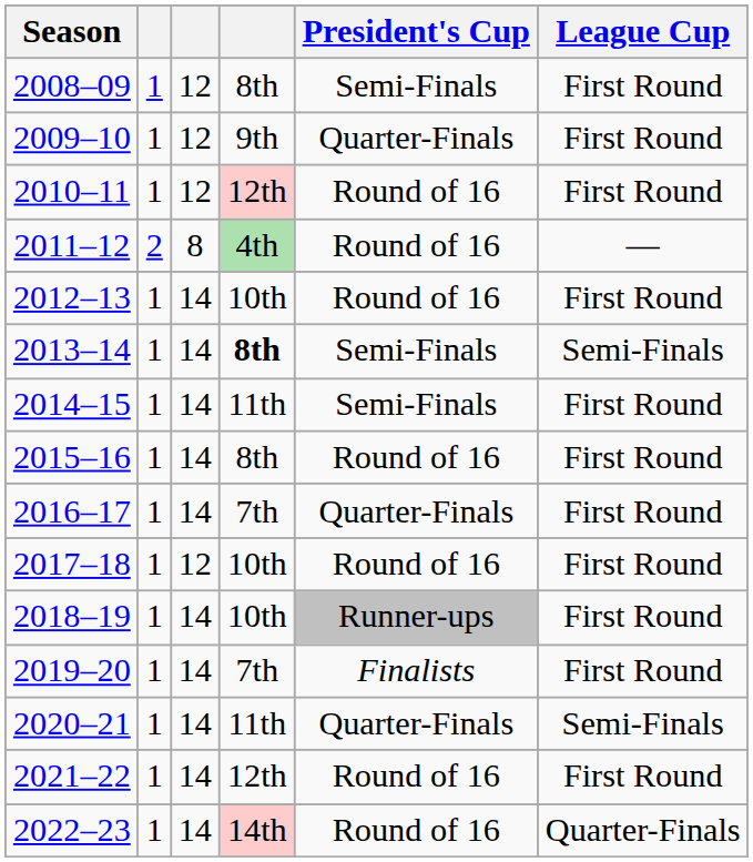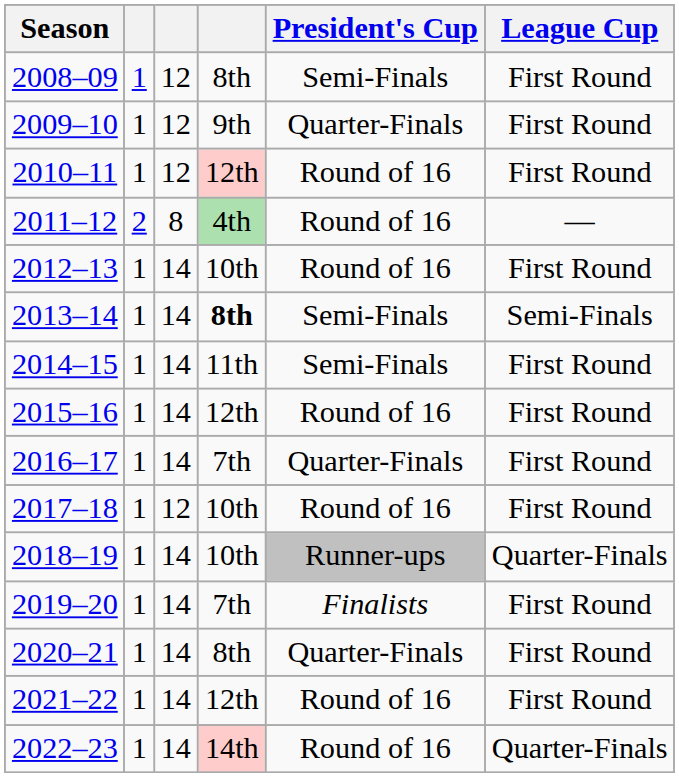2015–16 | column 4: 8th -> 12th
2018–19 | League Cup: First Round -> Quarter-Finals
2020–21 | column 4: 11th -> 8th
2020–21 | League Cup: Semi-Finals -> First Round
